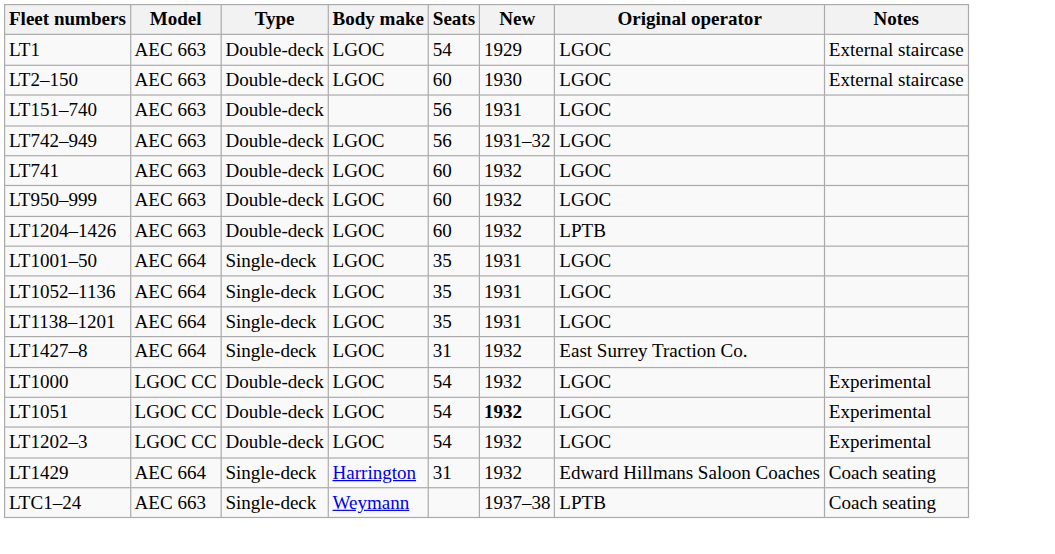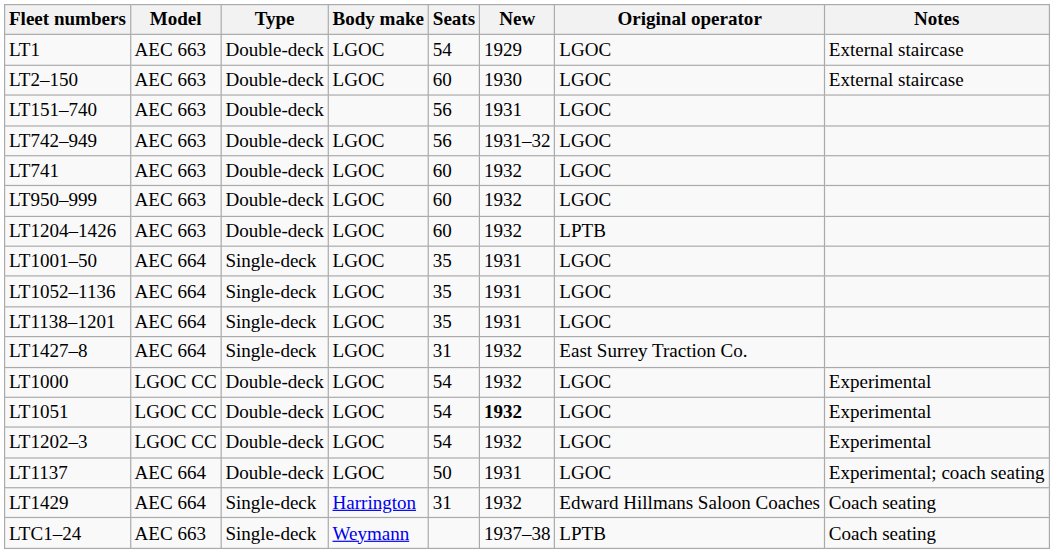+ row: LT1137 | AEC 664 | Double-deck | LGOC | 50 | 1931 | LGOC | Experimental; coach seating
